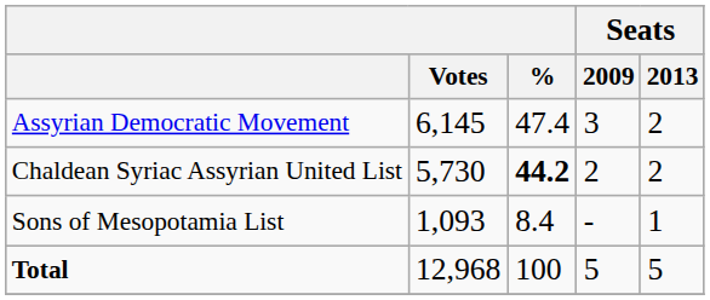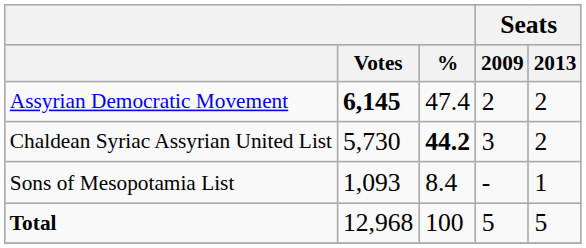Assyrian Democratic Movement | Votes: normal -> bold
Assyrian Democratic Movement | Seats / 2009: 3 -> 2
Chaldean Syriac Assyrian United List | Seats / 2009: 2 -> 3
